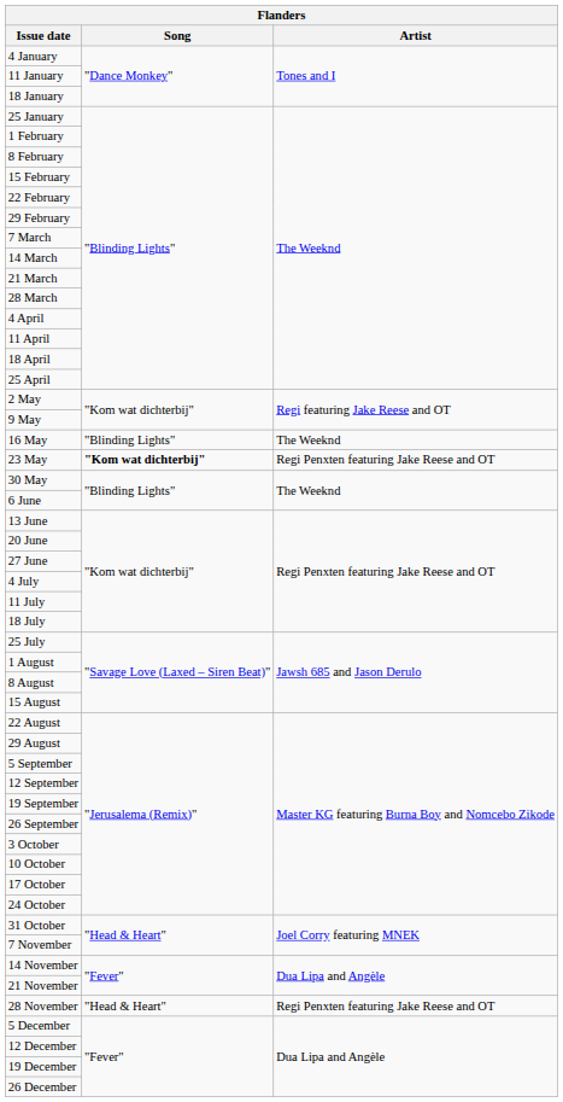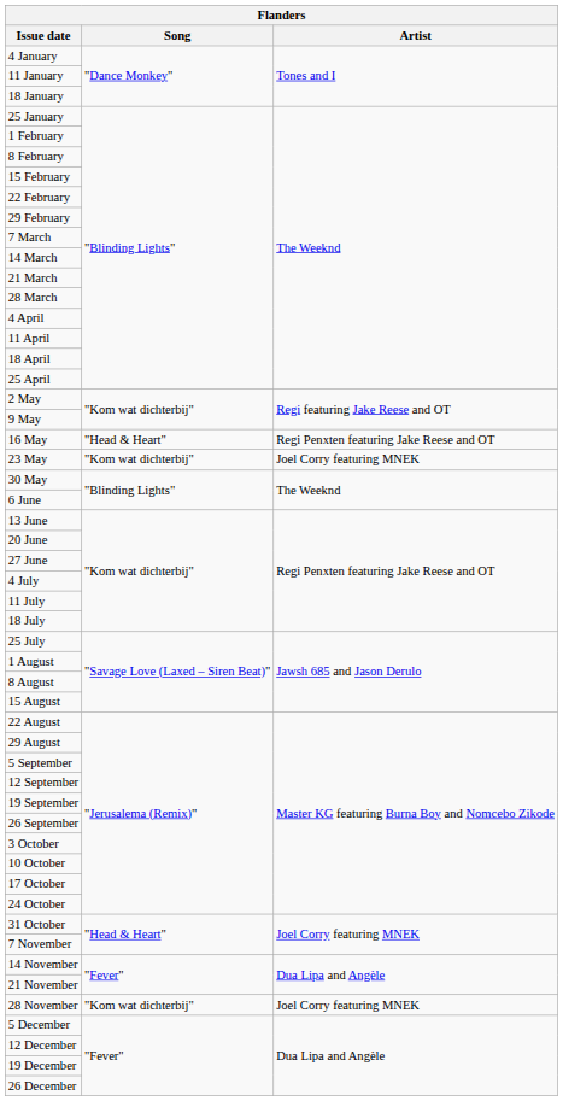16 May | Song: "Blinding Lights" -> "Head & Heart"
16 May | Artist: The Weeknd -> Regi Penxten featuring Jake Reese and OT
23 May | Song: bold -> normal
23 May | Artist: Regi Penxten featuring Jake Reese and OT -> Joel Corry featuring MNEK
28 November | Song: "Head & Heart" -> "Kom wat dichterbij"
28 November | Artist: Regi Penxten featuring Jake Reese and OT -> Joel Corry featuring MNEK
